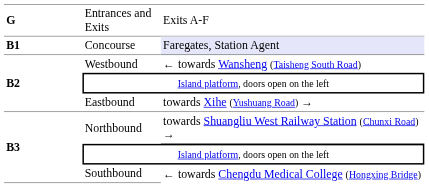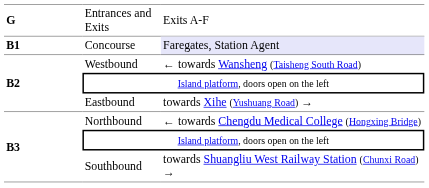Northbound | column 3: towards Shuangliu West Railway Station (Chunxi Road) → -> ← towards Chengdu Medical College (Hongxing Bridge)
Southbound | column 3: ← towards Chengdu Medical College (Hongxing Bridge) -> towards Shuangliu West Railway Station (Chunxi Road) →
